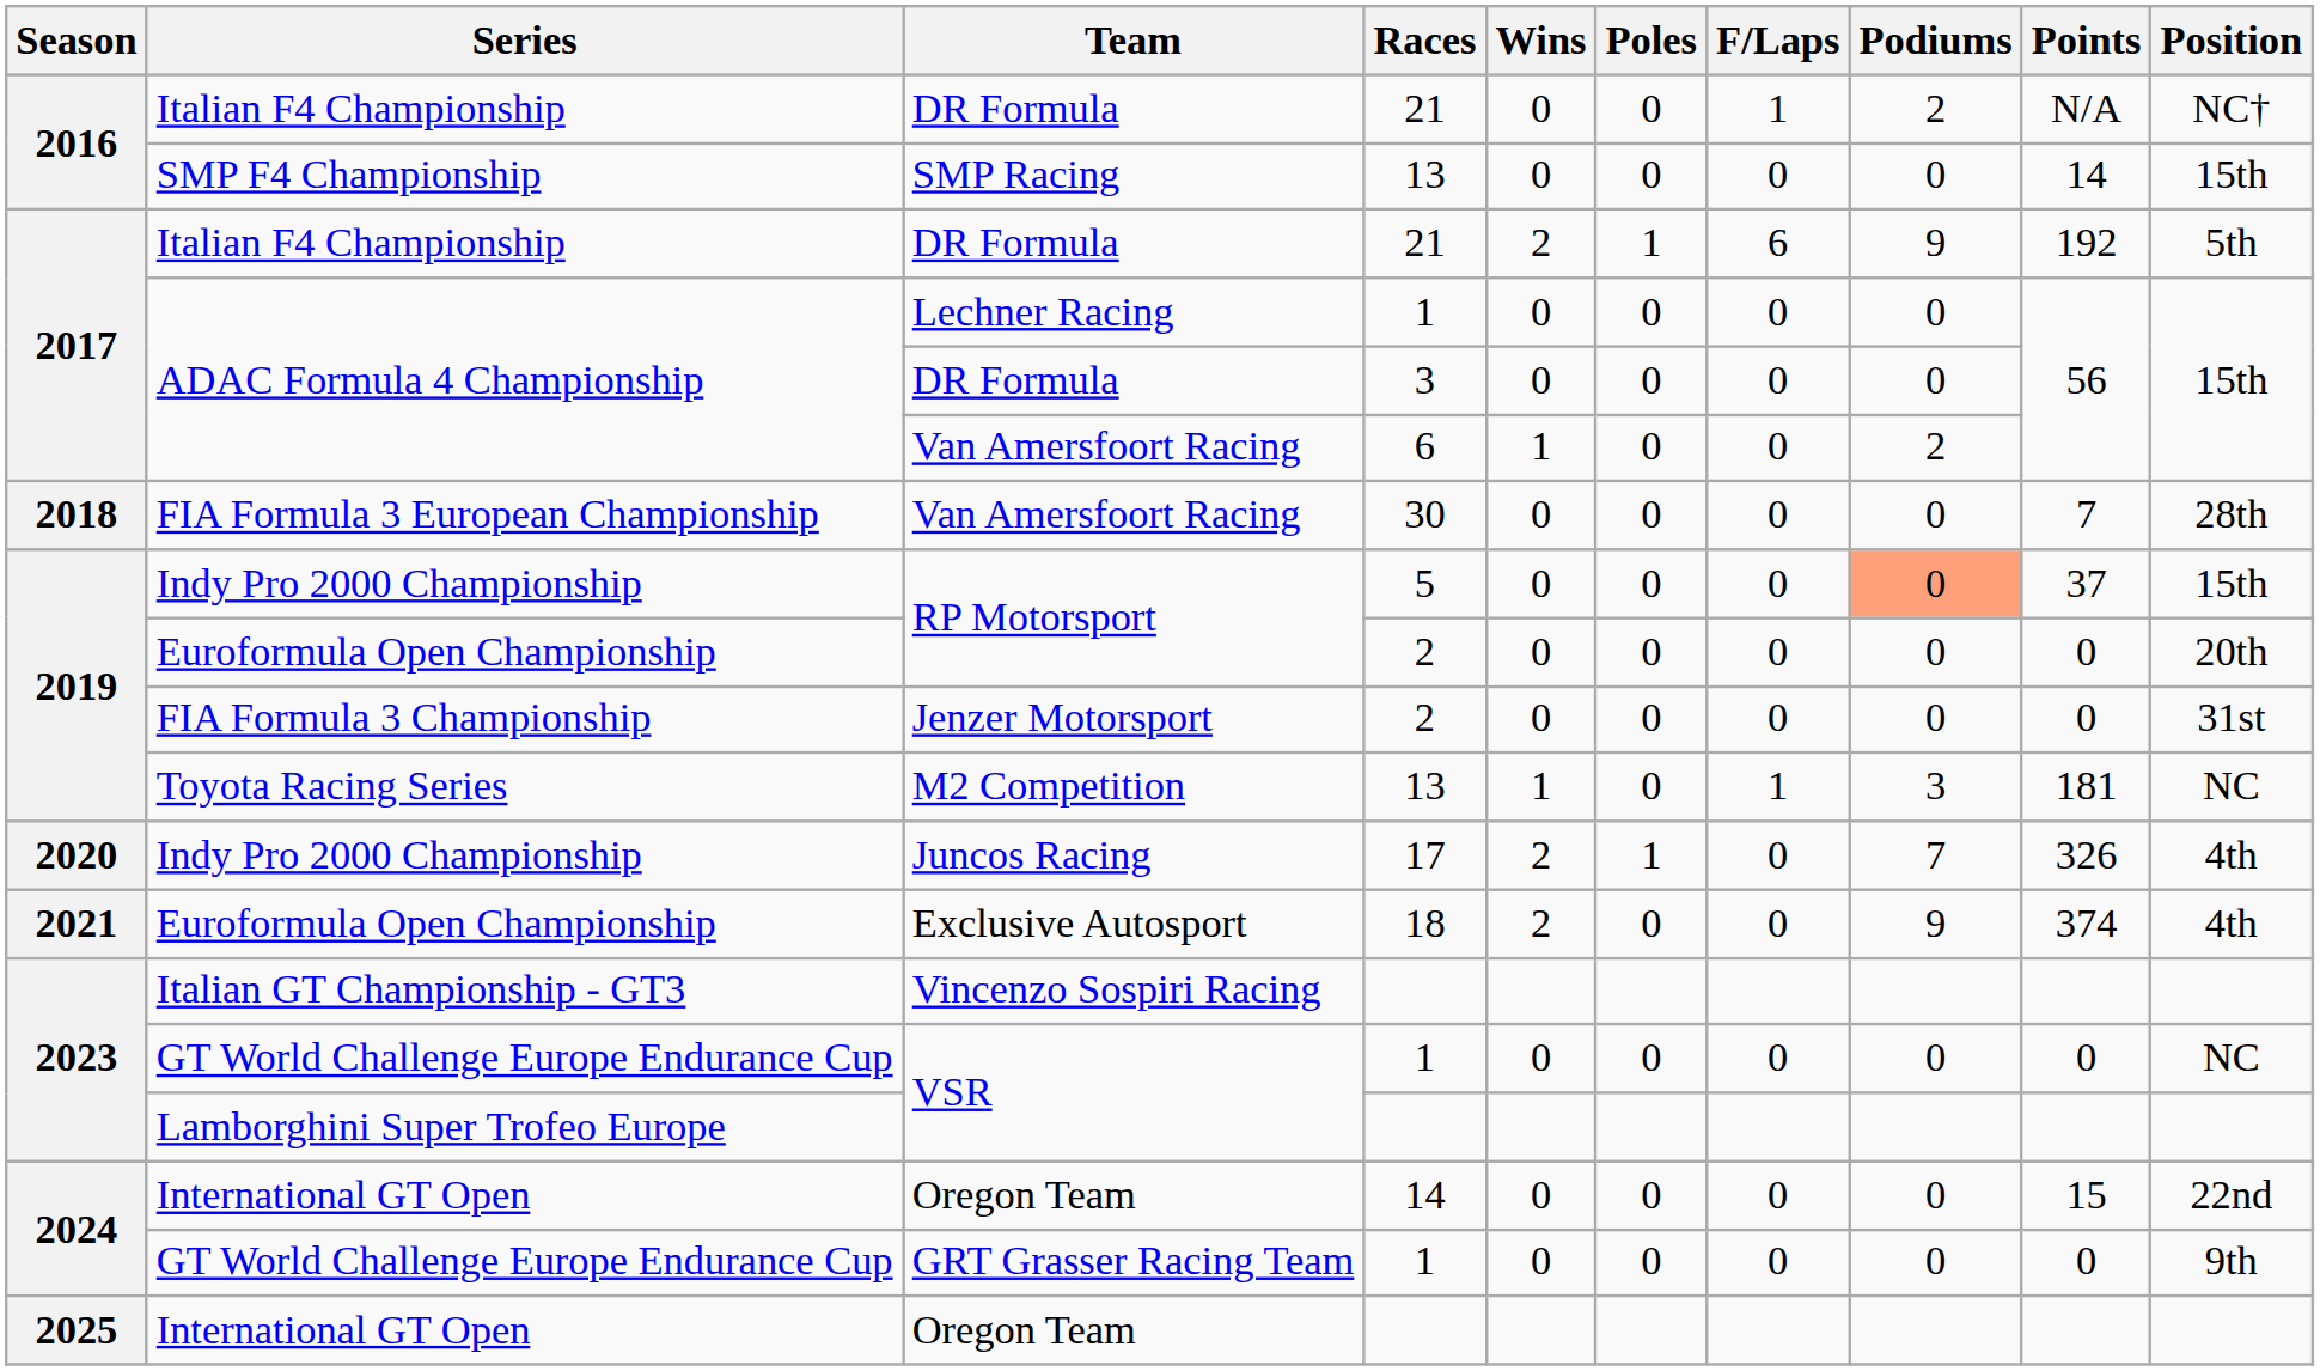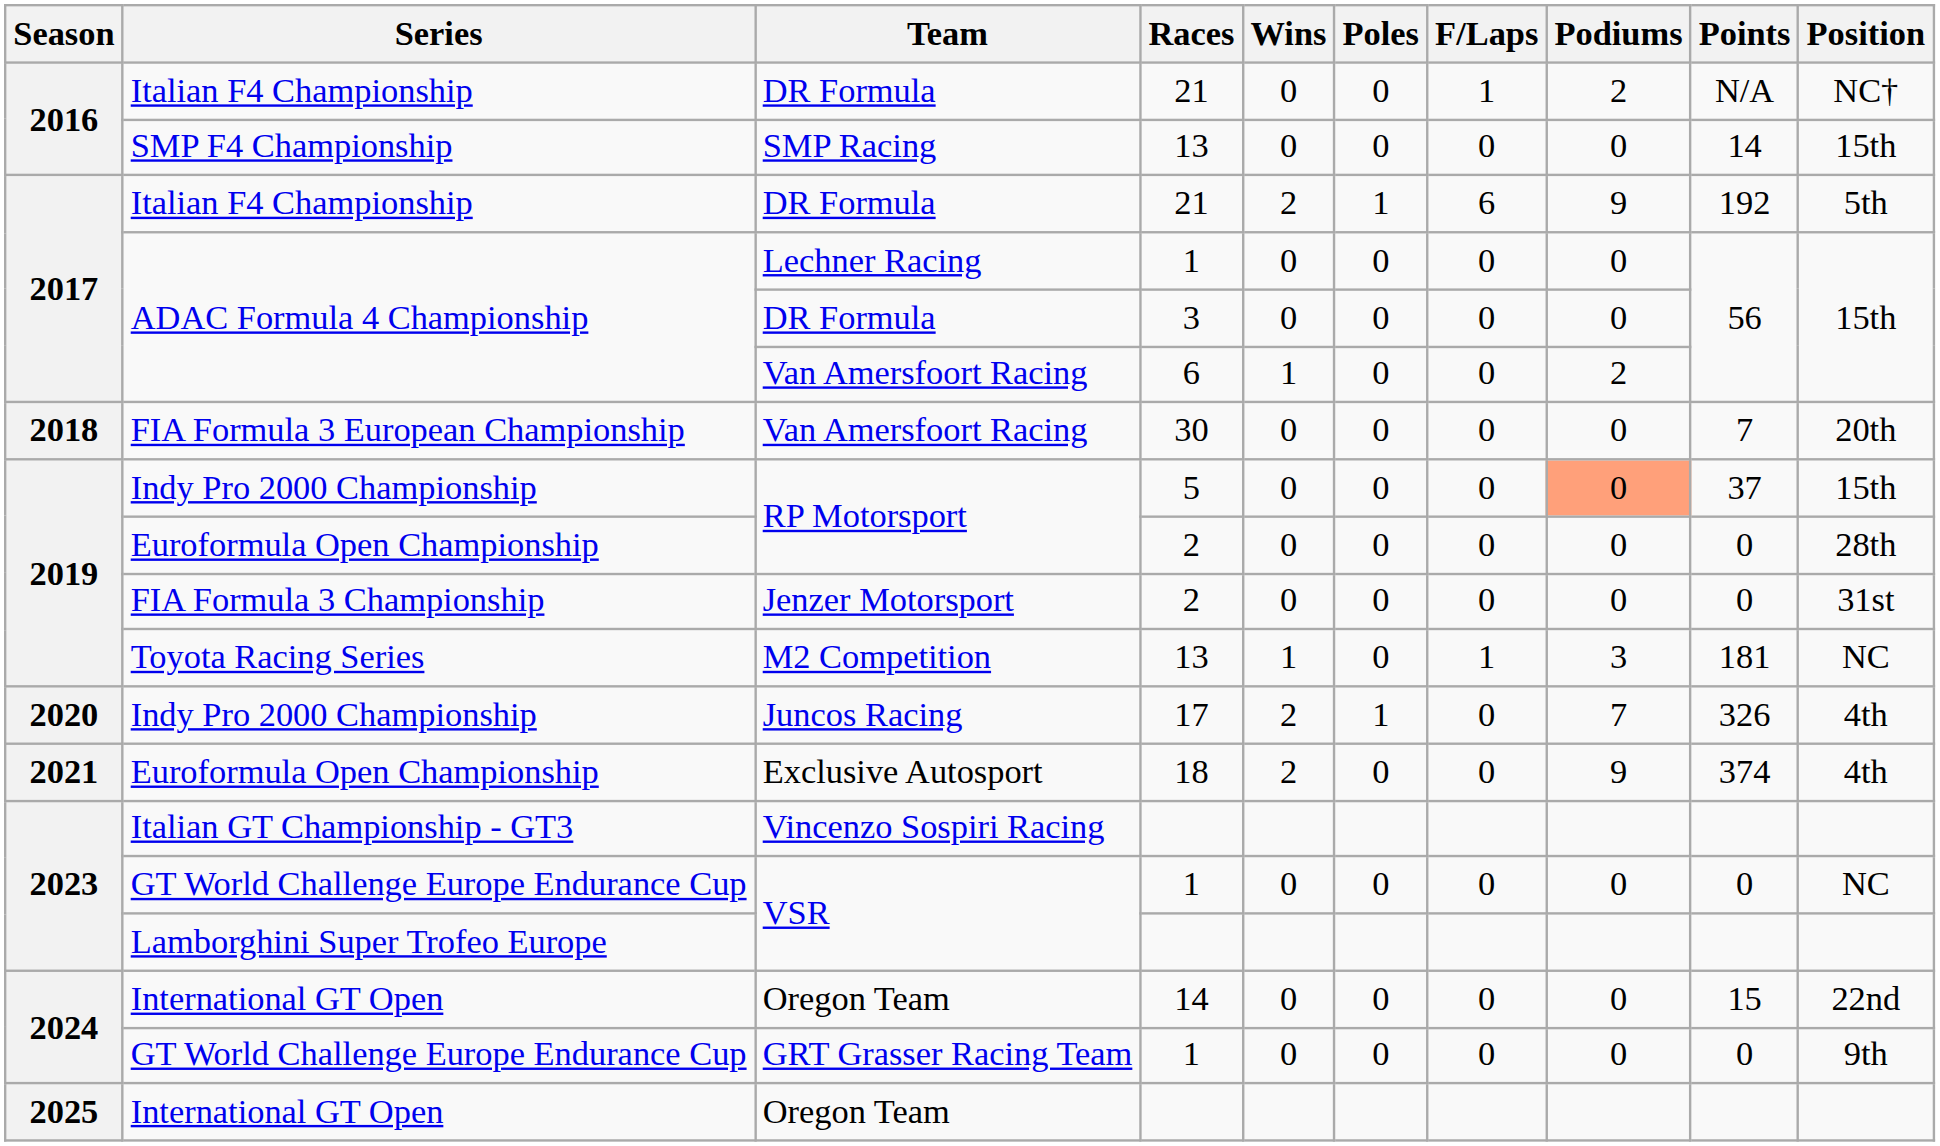Van Amersfoort Racing / 30 | Position: 28th -> 20th
RP Motorsport / 2 | Position: 20th -> 28th
